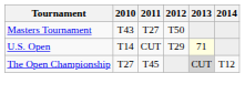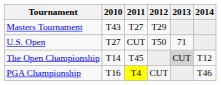Masters Tournament | 2012: T50 -> T29
U.S. Open | 2010: T14 -> T27
U.S. Open | 2012: T29 -> T50
U.S. Open | 2013: lightyellow background -> no background
The Open Championship | 2010: T27 -> T14
+ row: PGA Championship | T16 | T4 | CUT | T46
